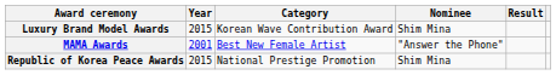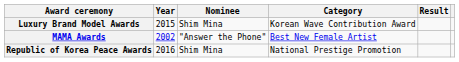columns swapped: Category <-> Nominee
MAMA Awards | Year: 2001 -> 2002
Republic of Korea Peace Awards | Year: 2015 -> 2016
